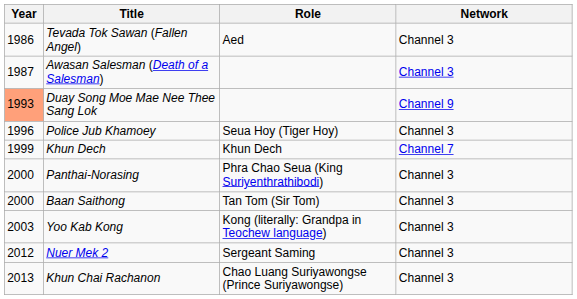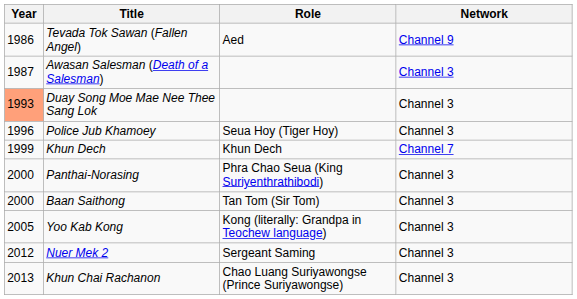Tevada Tok Sawan (Fallen Angel) | Network: Channel 3 -> Channel 9
Duay Song Moe Mae Nee Thee Sang Lok | Network: Channel 9 -> Channel 3
Yoo Kab Kong | Year: 2003 -> 2005
